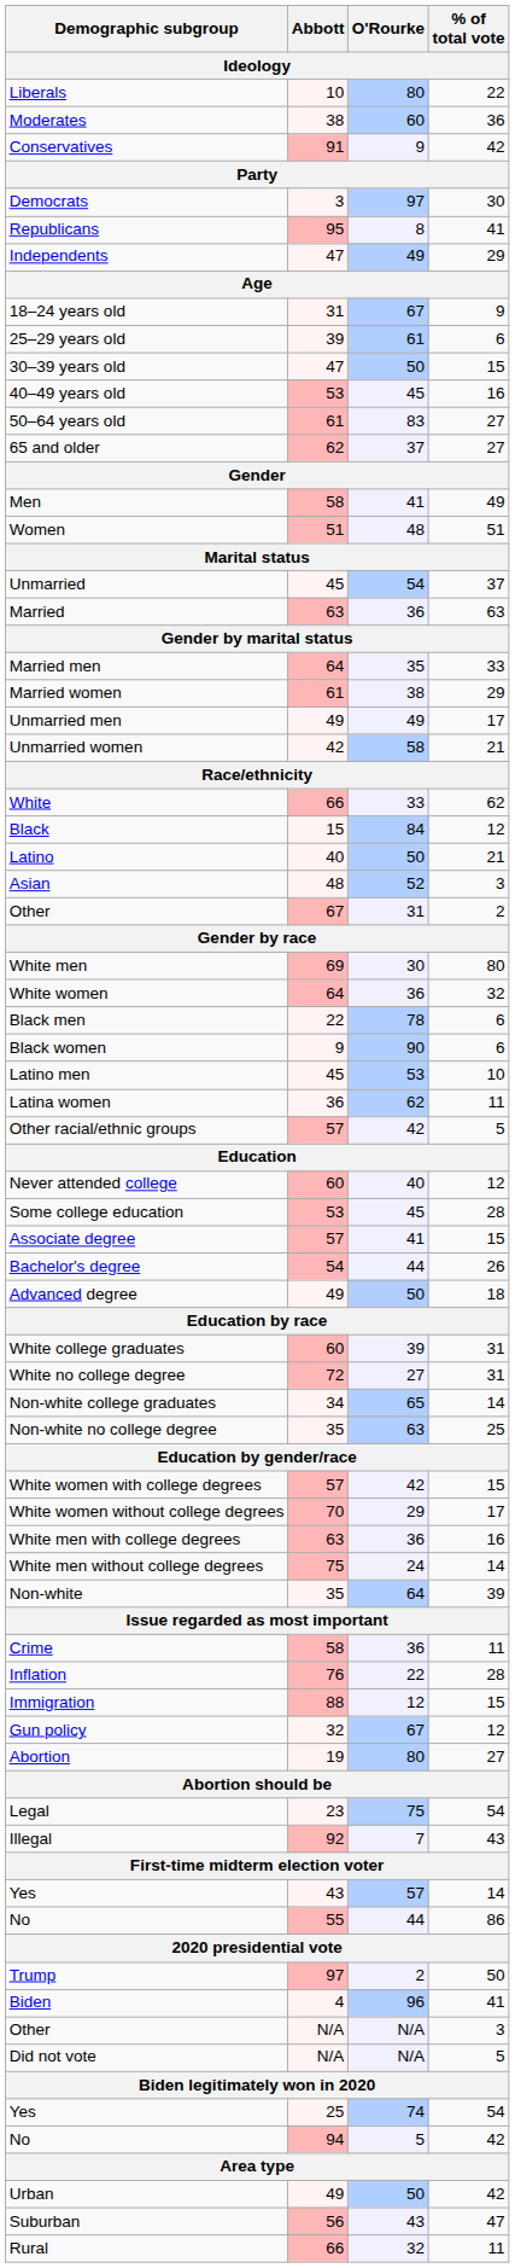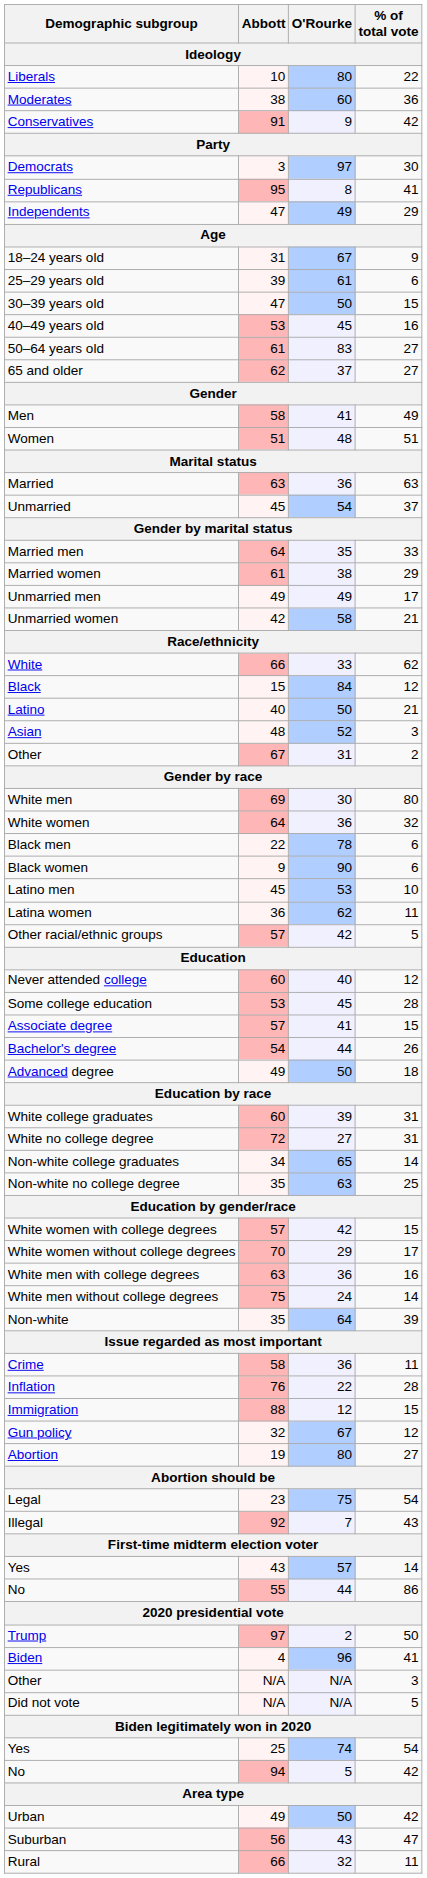rows swapped: Married <-> Unmarried
